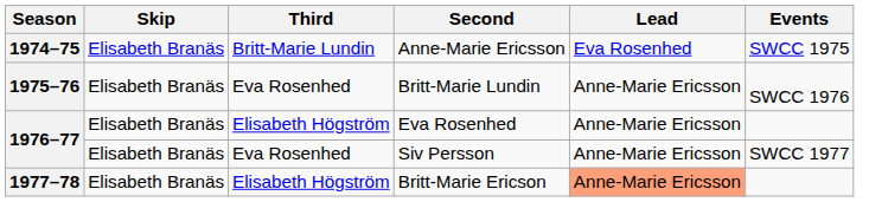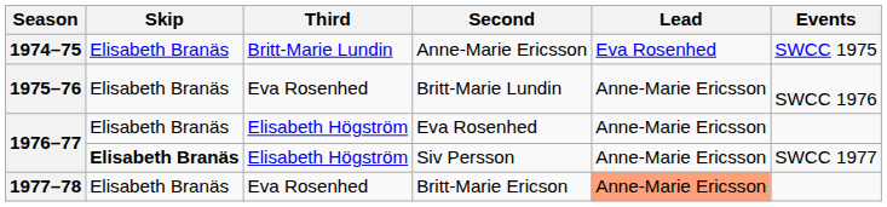Siv Persson | Skip: normal -> bold
Siv Persson | Third: Eva Rosenhed -> Elisabeth Högström
Britt-Marie Ericson | Third: Elisabeth Högström -> Eva Rosenhed
